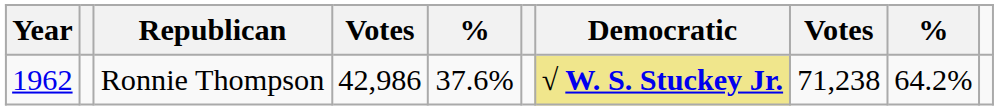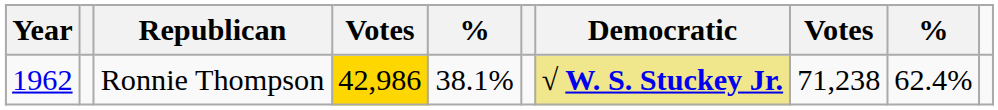Ronnie Thompson | column 4: no background -> gold background
Ronnie Thompson | column 5: 37.6% -> 38.1%
Ronnie Thompson | column 9: 64.2% -> 62.4%
